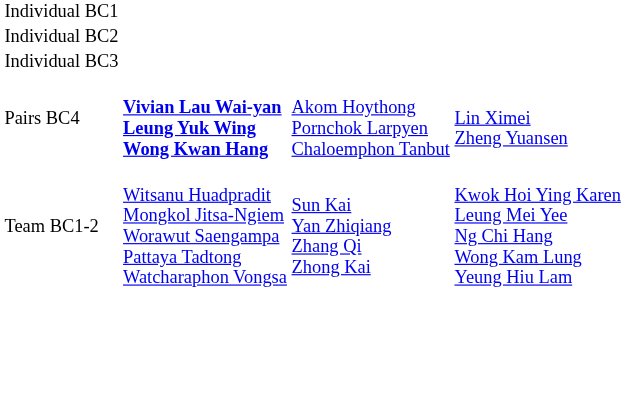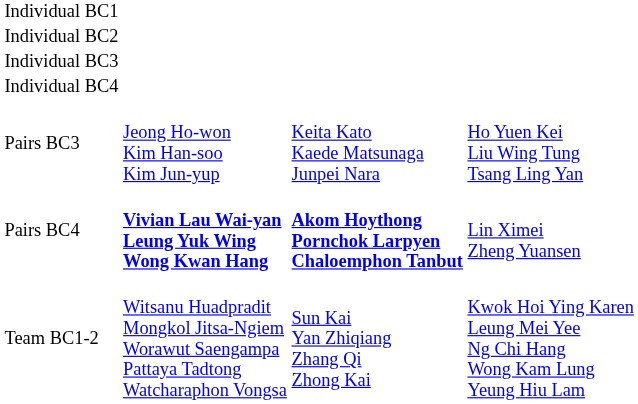+ row: Individual BC4
+ row: Pairs BC3 | Jeong Ho-won Kim Han-soo Kim Jun-yup | Keita Kato Kaede Matsunaga Junpei Nara | Ho Yuen Kei Liu Wing Tung Tsang Ling Yan
Pairs BC4 | column 3: normal -> bold
